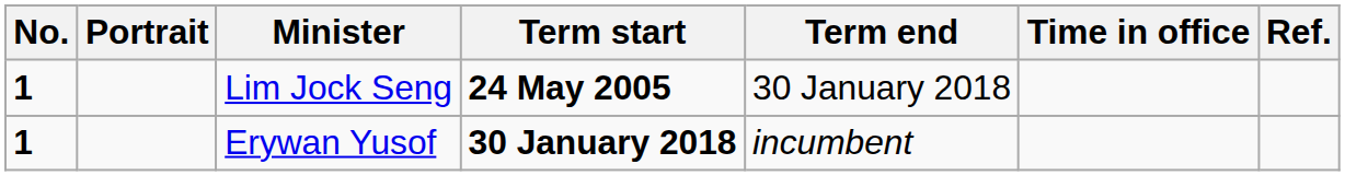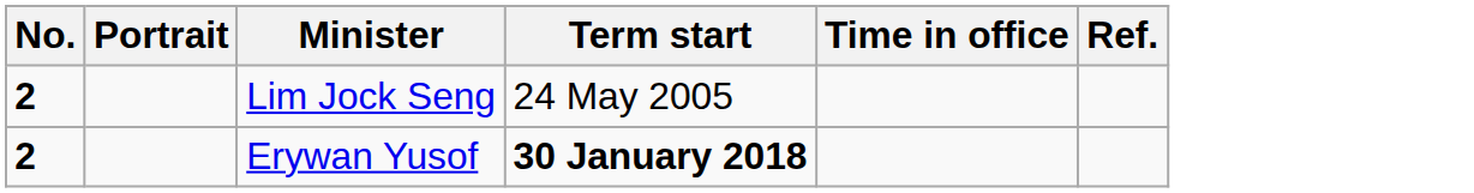- column: Term end | 30 January 2018 | incumbent
Lim Jock Seng | No.: 1 -> 2
Lim Jock Seng | Term start: bold -> normal
Erywan Yusof | No.: 1 -> 2
